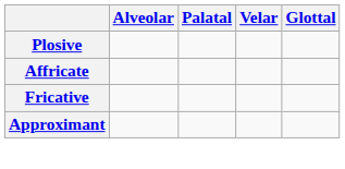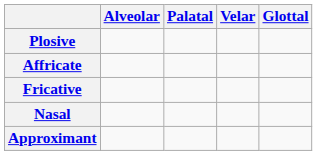+ row: Nasal
